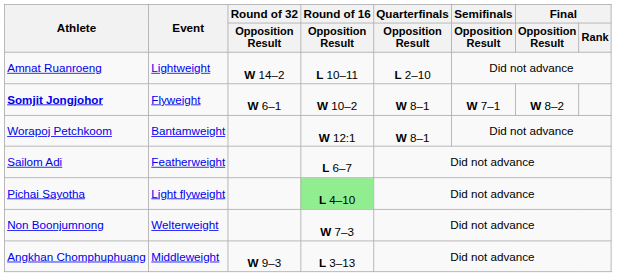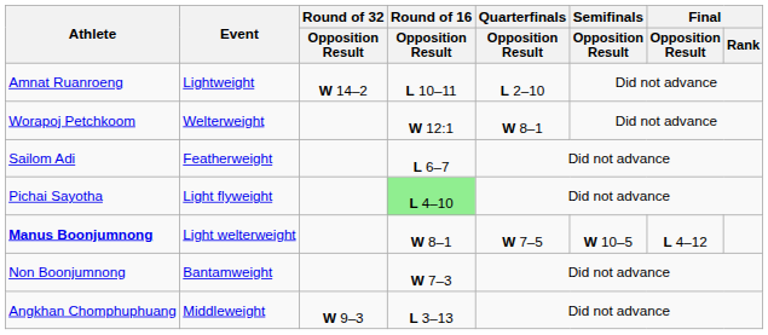- row: Somjit Jongjohor | Flyweight | W 6–1 | W 10–2 | W 8–1 | W 7–1 | W 8–2
Worapoj Petchkoom | Event: Bantamweight -> Welterweight
+ row: Manus Boonjumnong | Light welterweight | W 8–1 | W 7–5 | W 10–5 | L 4–12
Non Boonjumnong | Event: Welterweight -> Bantamweight
